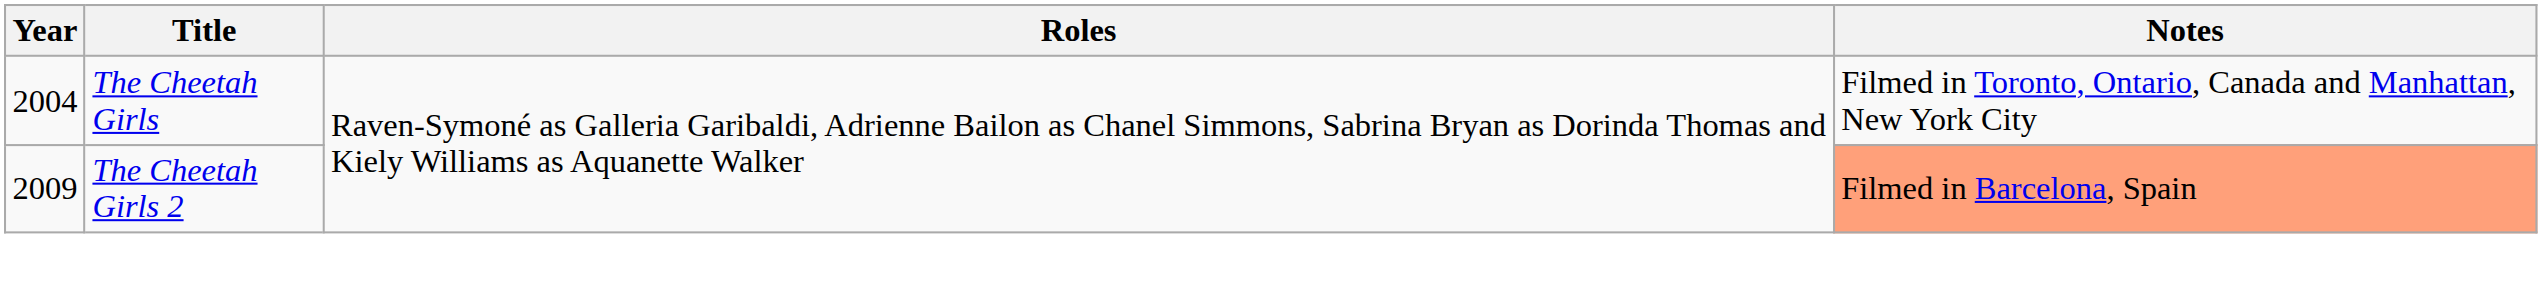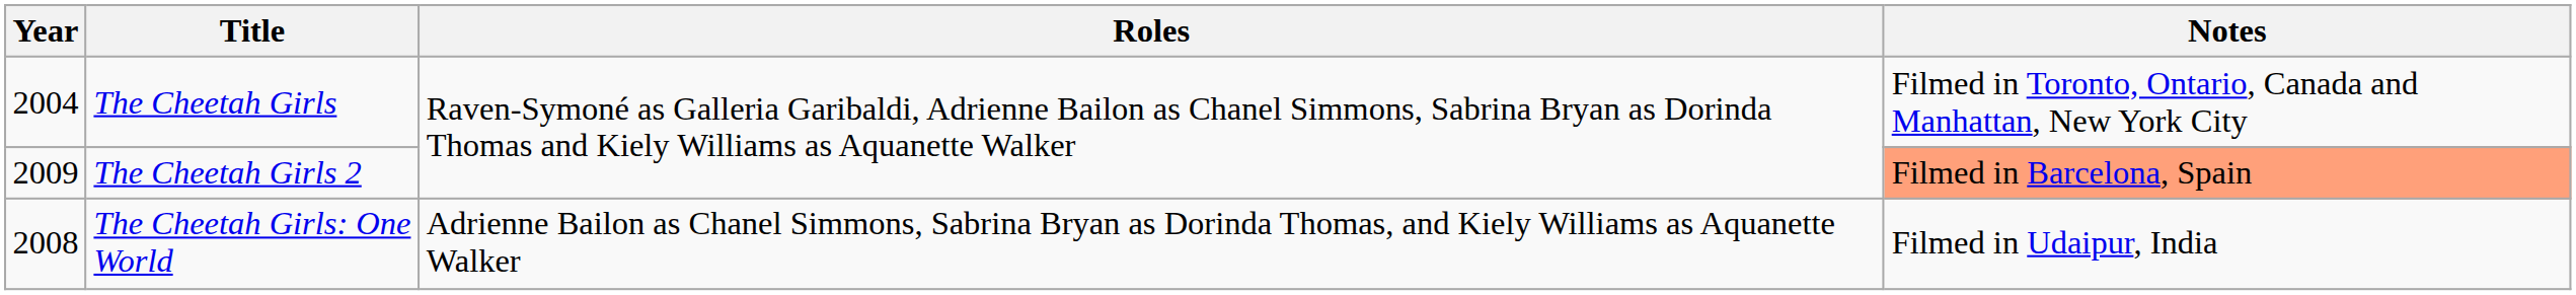+ row: 2008 | The Cheetah Girls: One World | Adrienne Bailon as Chanel Simmons, Sabrina Bryan as Dorinda Thomas, and Kiely Williams as Aquanette Walker | Filmed in Udaipur, India
